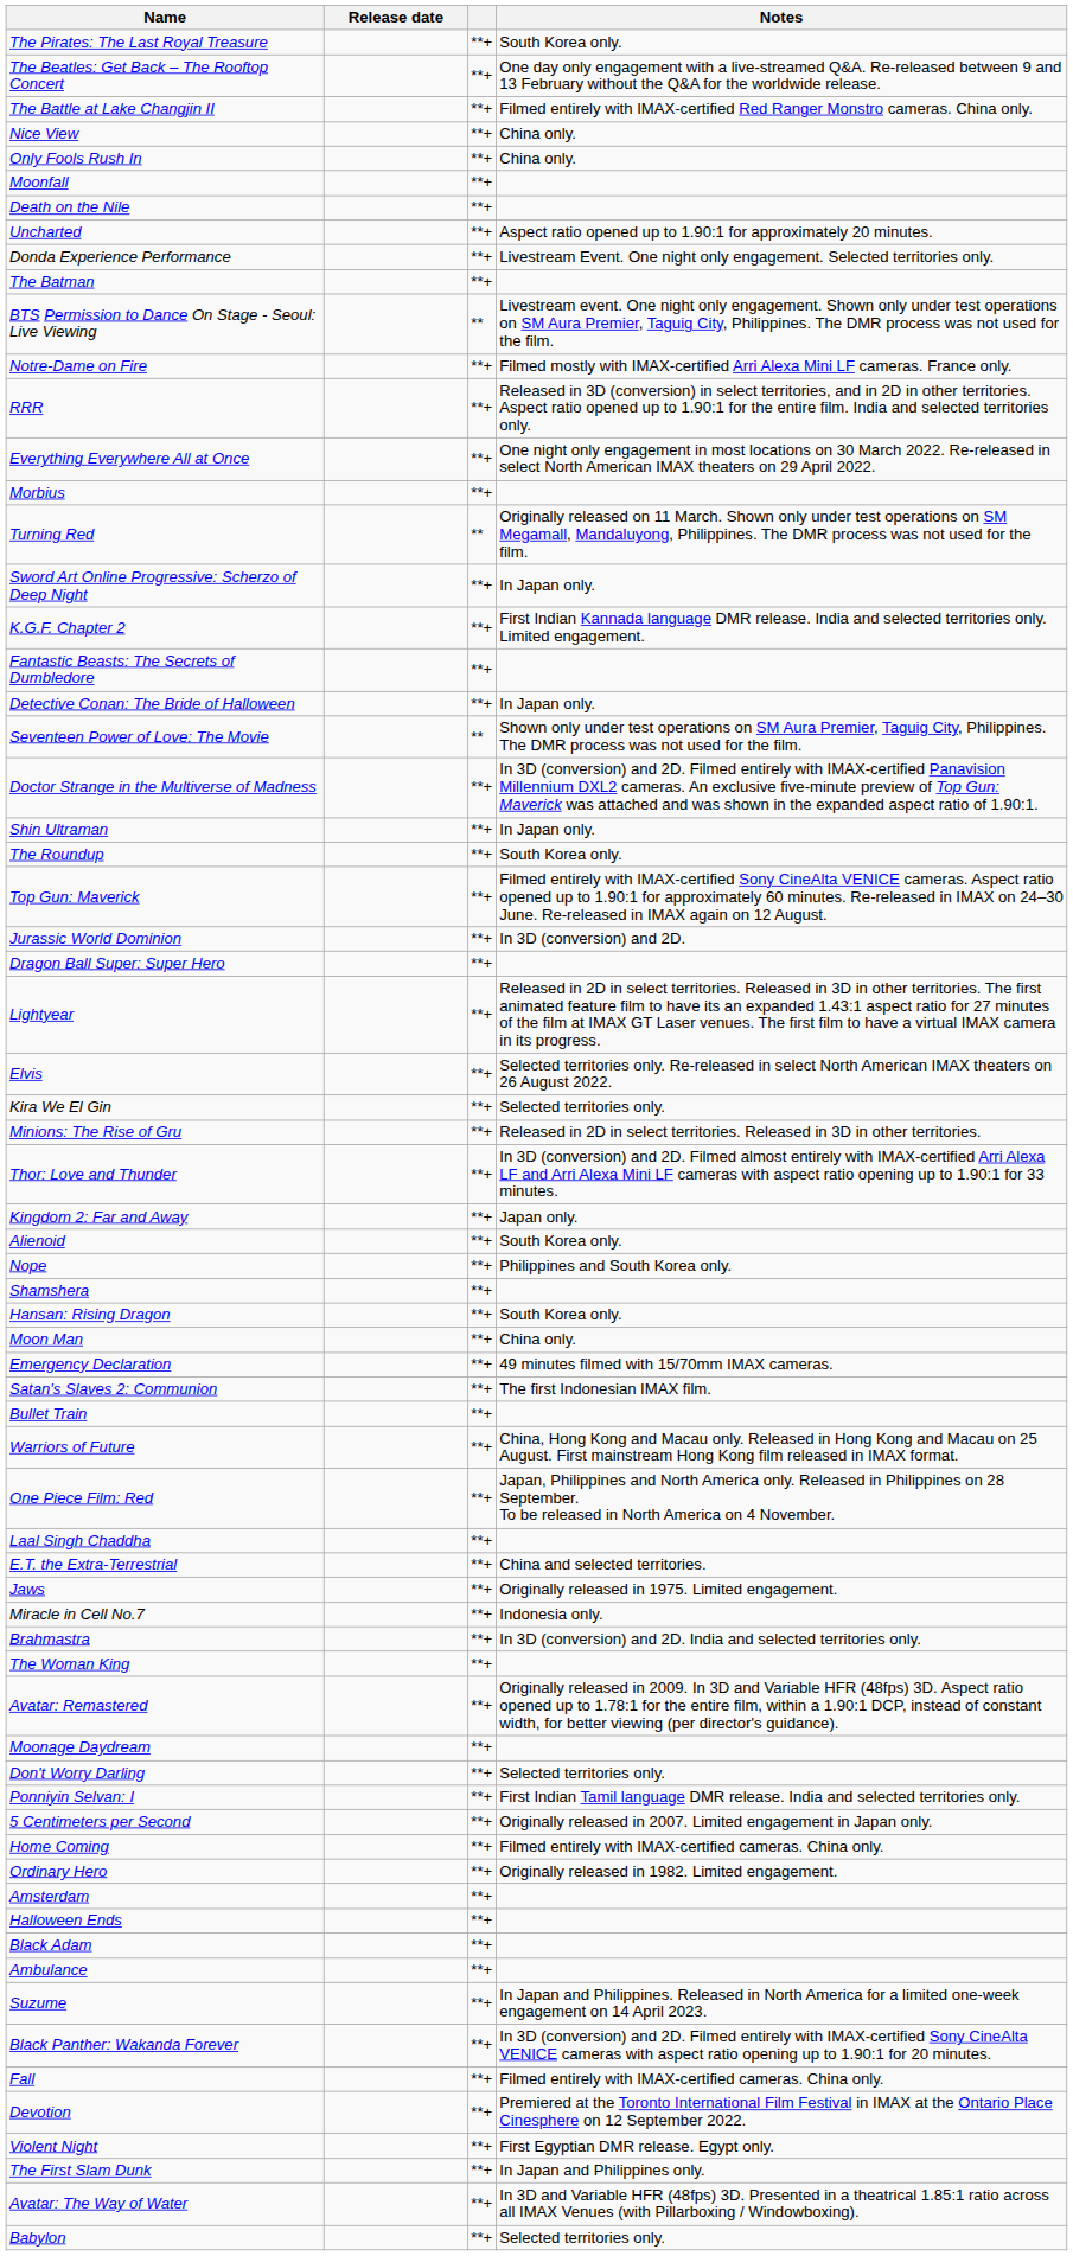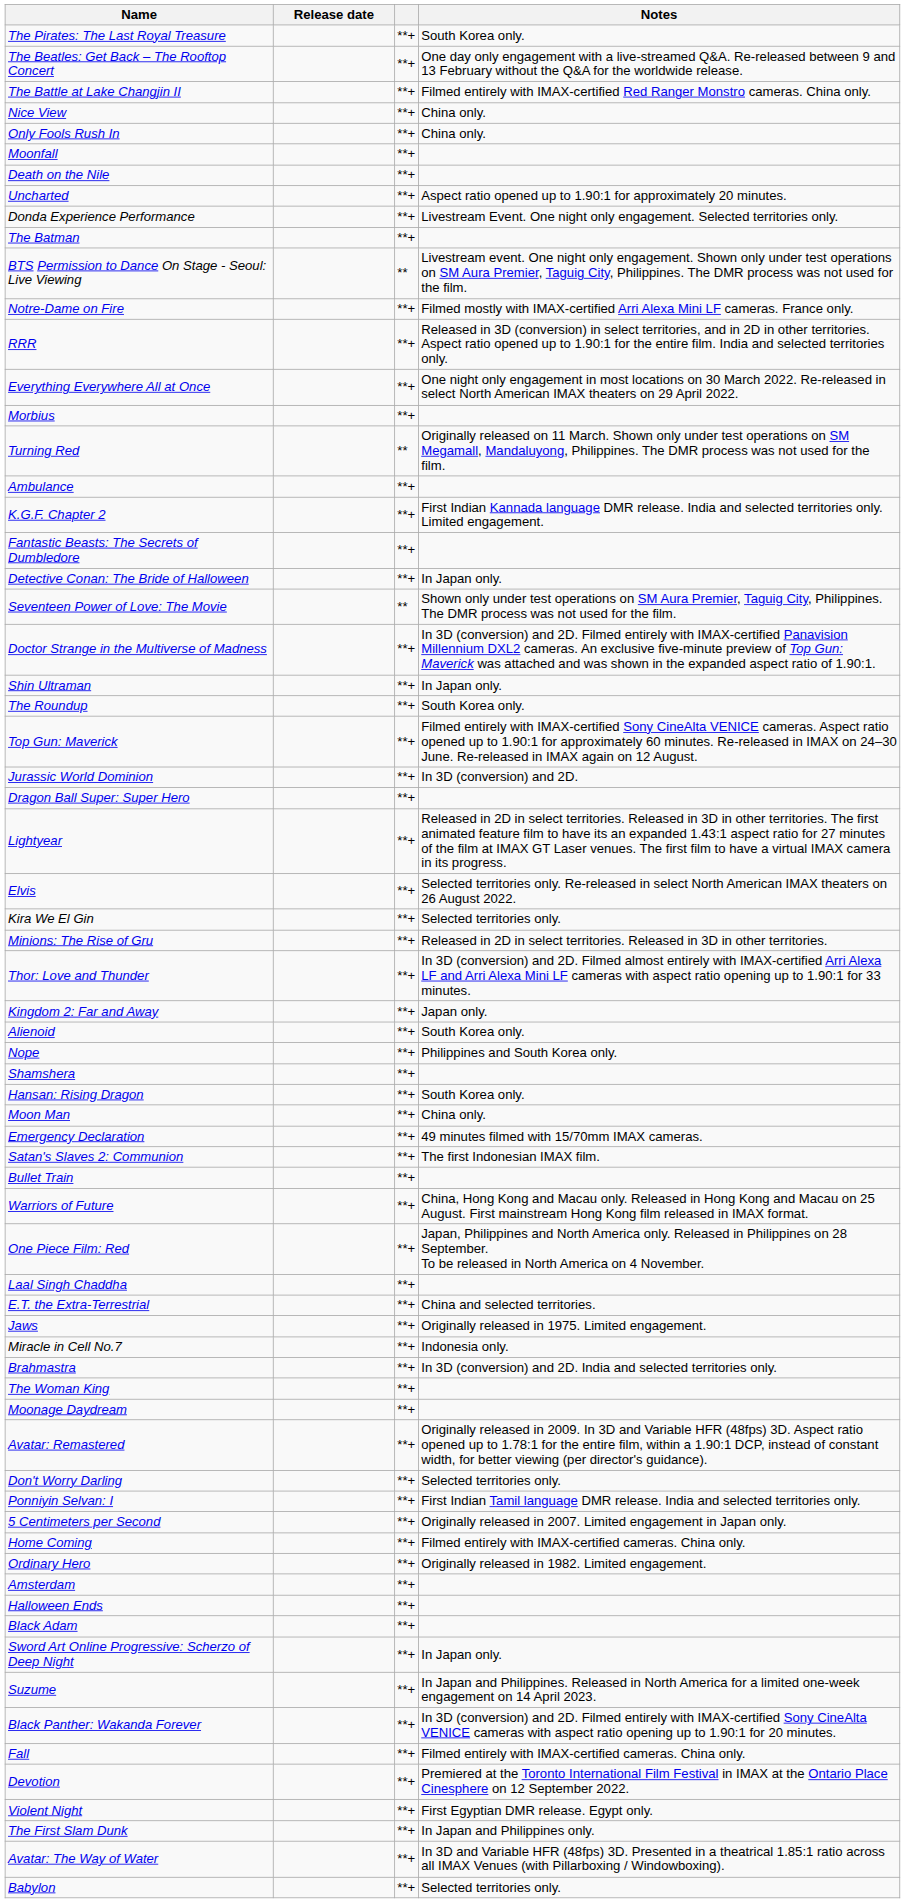rows swapped: Ambulance <-> Sword Art Online Progressive: Scherzo of Deep Night
rows swapped: Moonage Daydream <-> Avatar: Remastered
